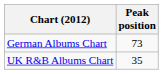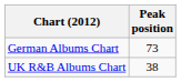UK R&B Albums Chart | Peak position: 35 -> 38
